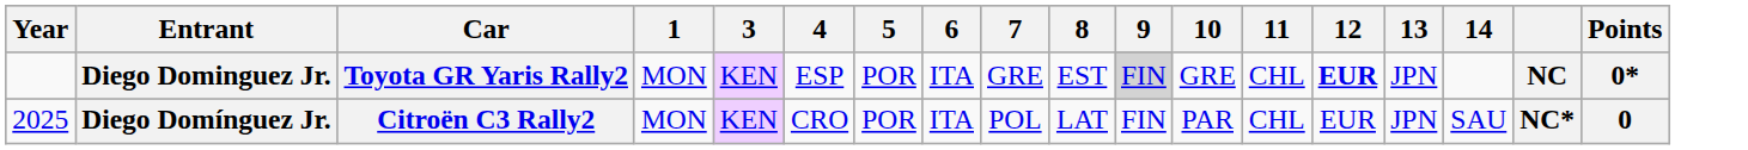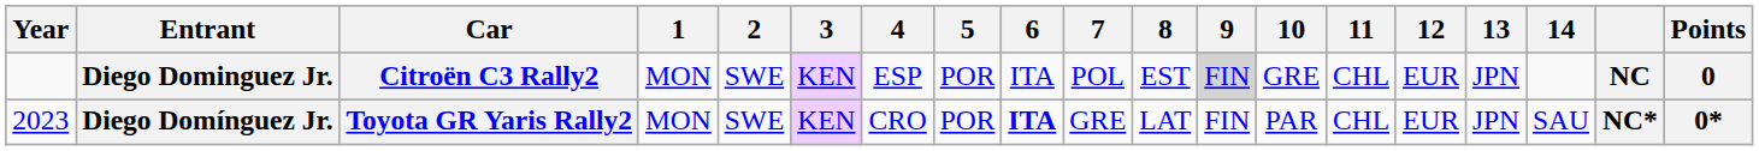+ column: 2 | SWE | SWE
Diego Dominguez Jr. | Car: Toyota GR Yaris Rally2 -> Citroën C3 Rally2
Diego Dominguez Jr. | 7: GRE -> POL
Diego Dominguez Jr. | 12: bold -> normal
Diego Dominguez Jr. | Points: 0* -> 0
Diego Domínguez Jr. | Year: 2025 -> 2023
Diego Domínguez Jr. | Car: Citroën C3 Rally2 -> Toyota GR Yaris Rally2
Diego Domínguez Jr. | 6: normal -> bold
Diego Domínguez Jr. | 7: POL -> GRE
Diego Domínguez Jr. | Points: 0 -> 0*
